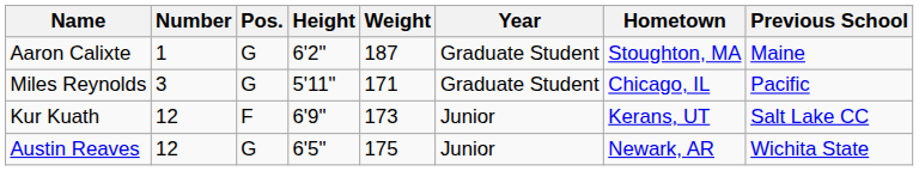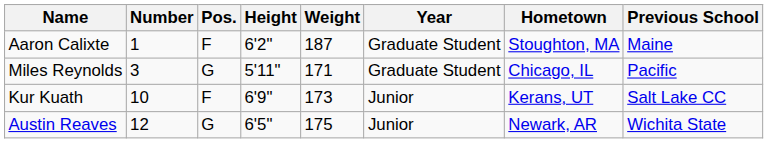Aaron Calixte | Pos.: G -> F
Kur Kuath | Number: 12 -> 10
